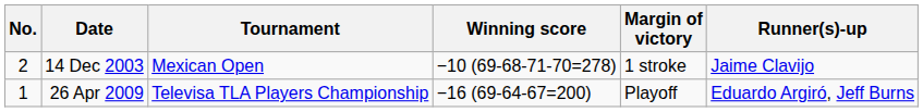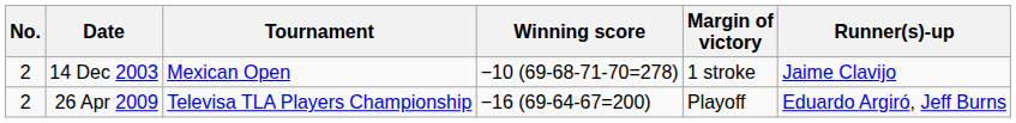26 Apr 2009 | No.: 1 -> 2
